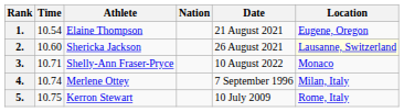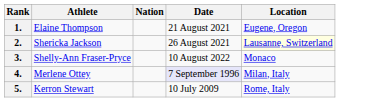- column: Time | 10.54 | 10.60 | 10.71 | 10.74 | 10.75
4. | Date: no background -> lavender background
